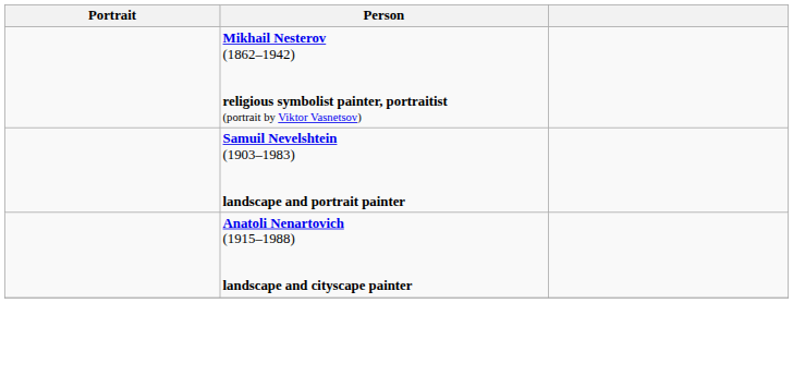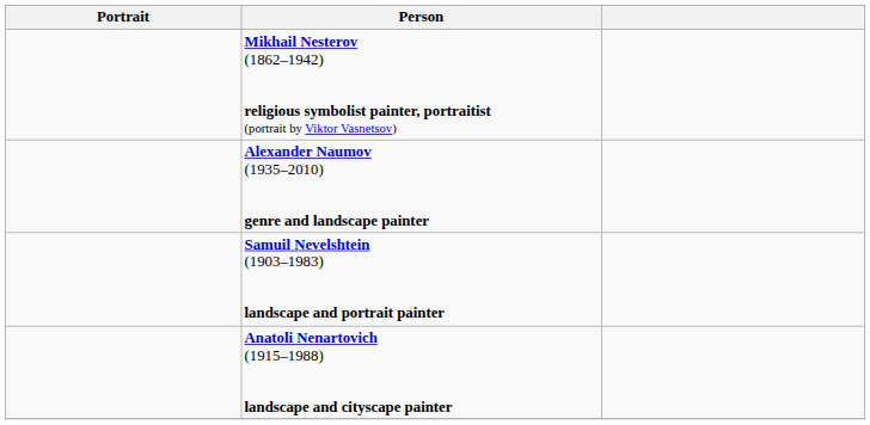+ row: Alexander Naumov (1935–2010) genre and landscape painter
